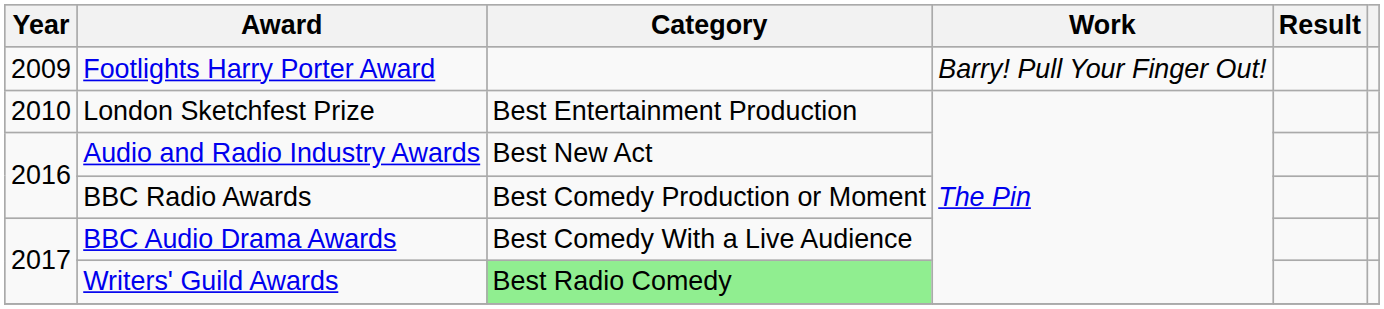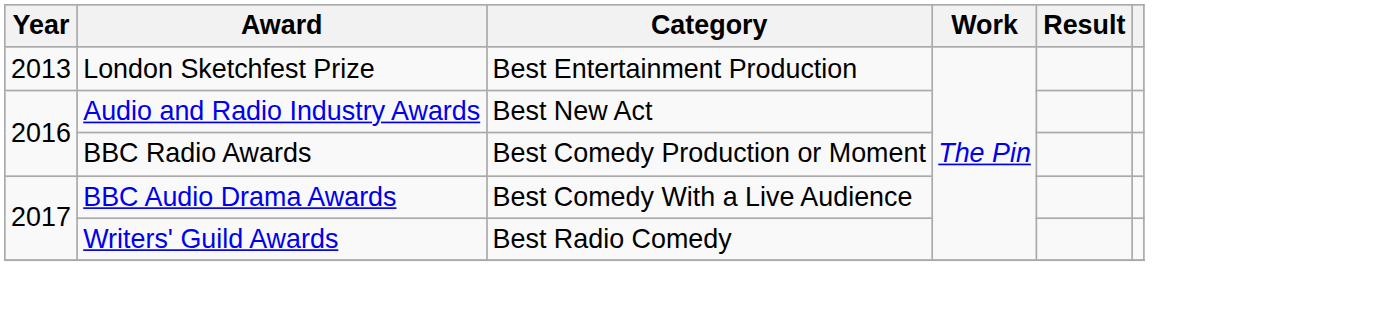- row: 2009 | Footlights Harry Porter Award | Barry! Pull Your Finger Out!
London Sketchfest Prize | Year: 2010 -> 2013
Writers' Guild Awards | Category: lightgreen background -> no background
